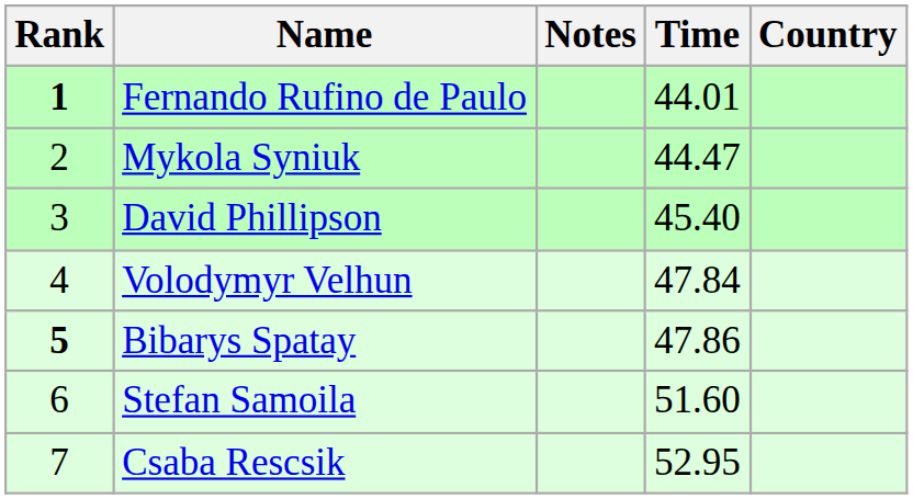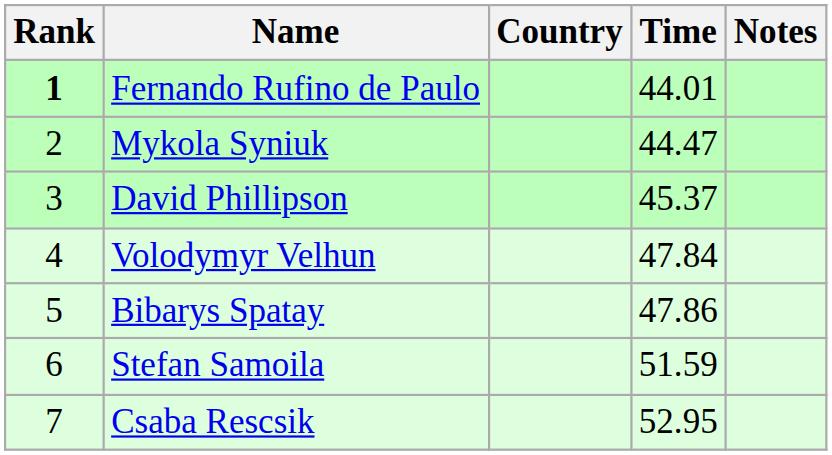columns swapped: Country <-> Notes
David Phillipson | Time: 45.40 -> 45.37
Bibarys Spatay | Rank: bold -> normal
Stefan Samoila | Time: 51.60 -> 51.59
